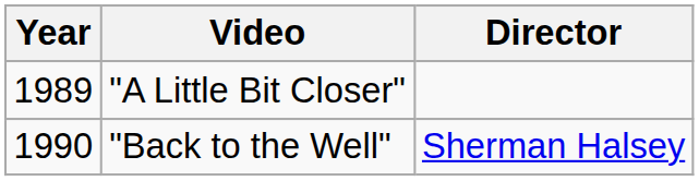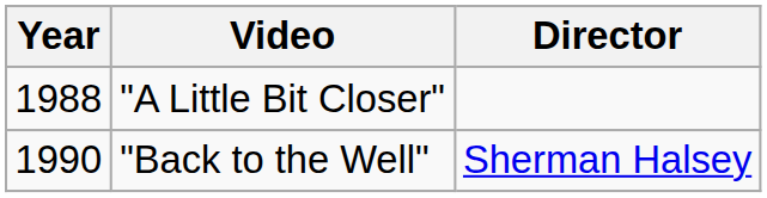"A Little Bit Closer" | Year: 1989 -> 1988
